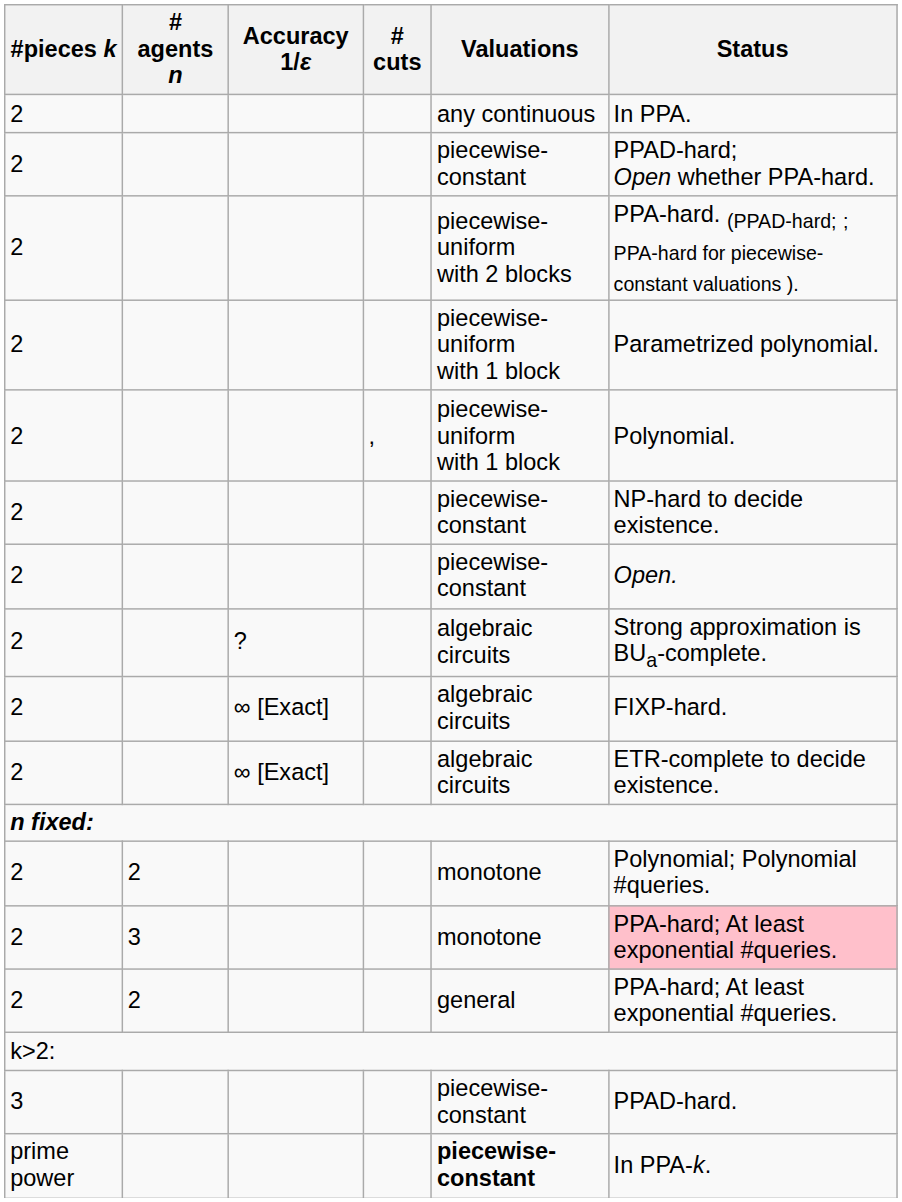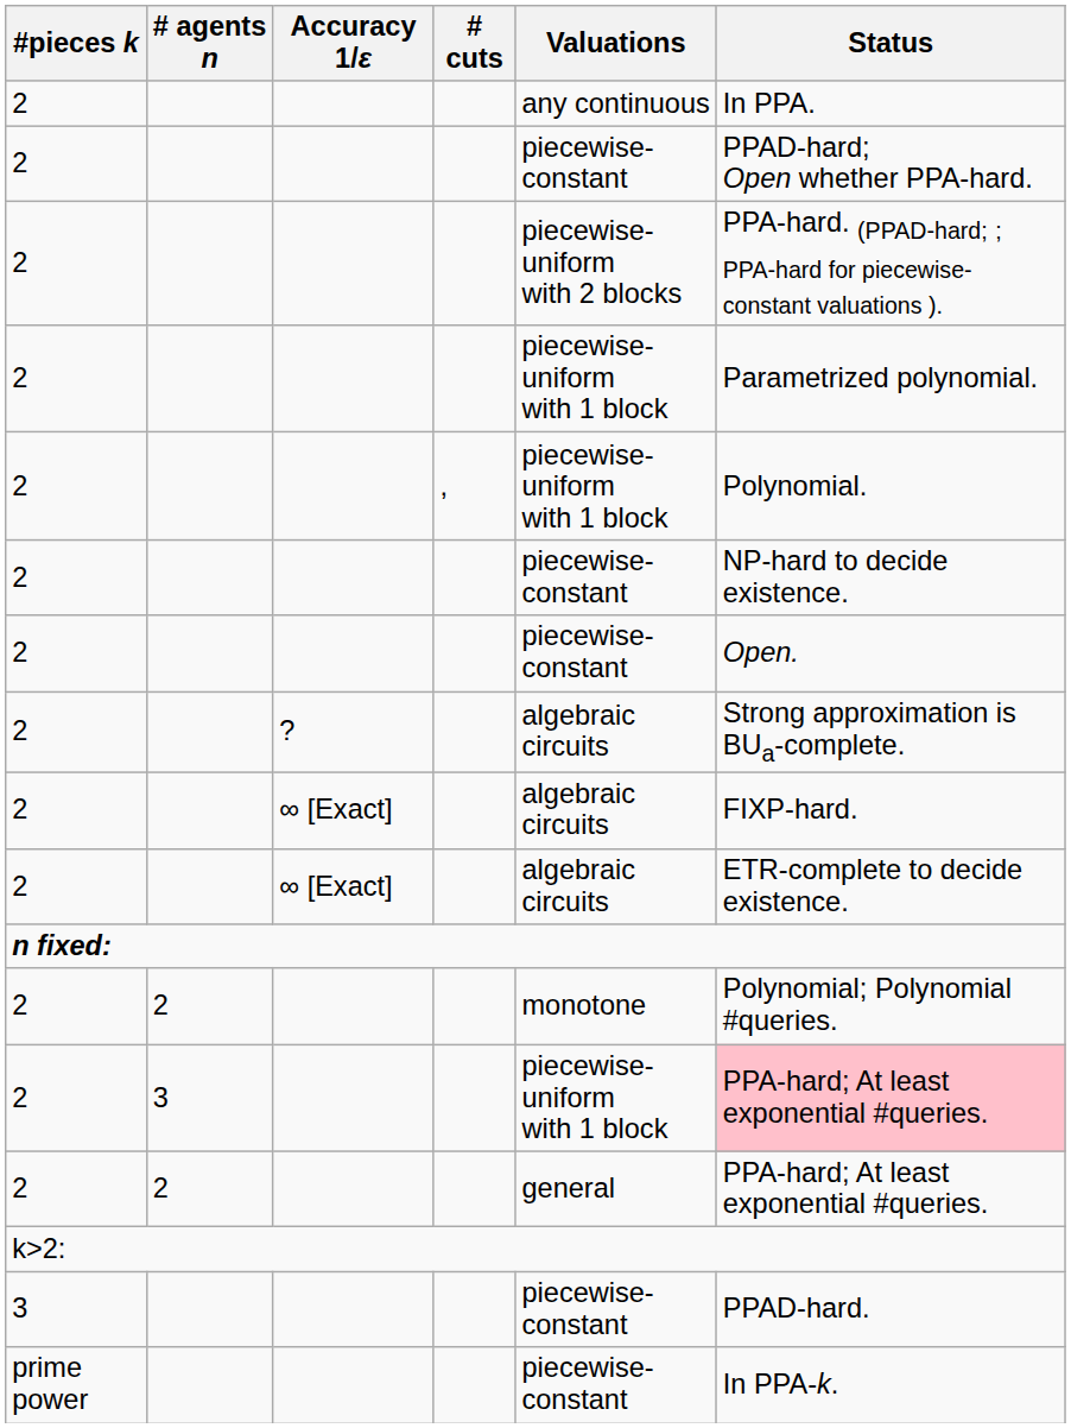2 / 3 | Valuations: monotone -> piecewise-uniform with 1 block
prime power | Valuations: bold -> normal
